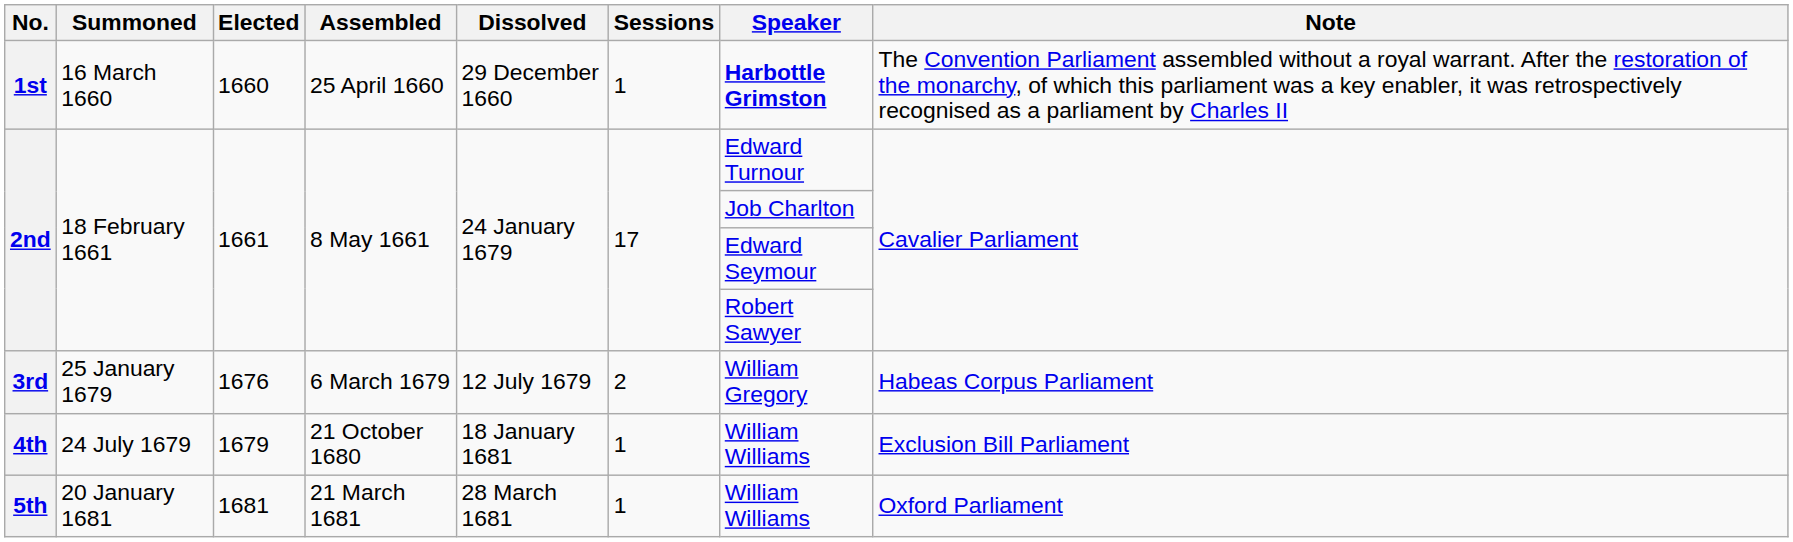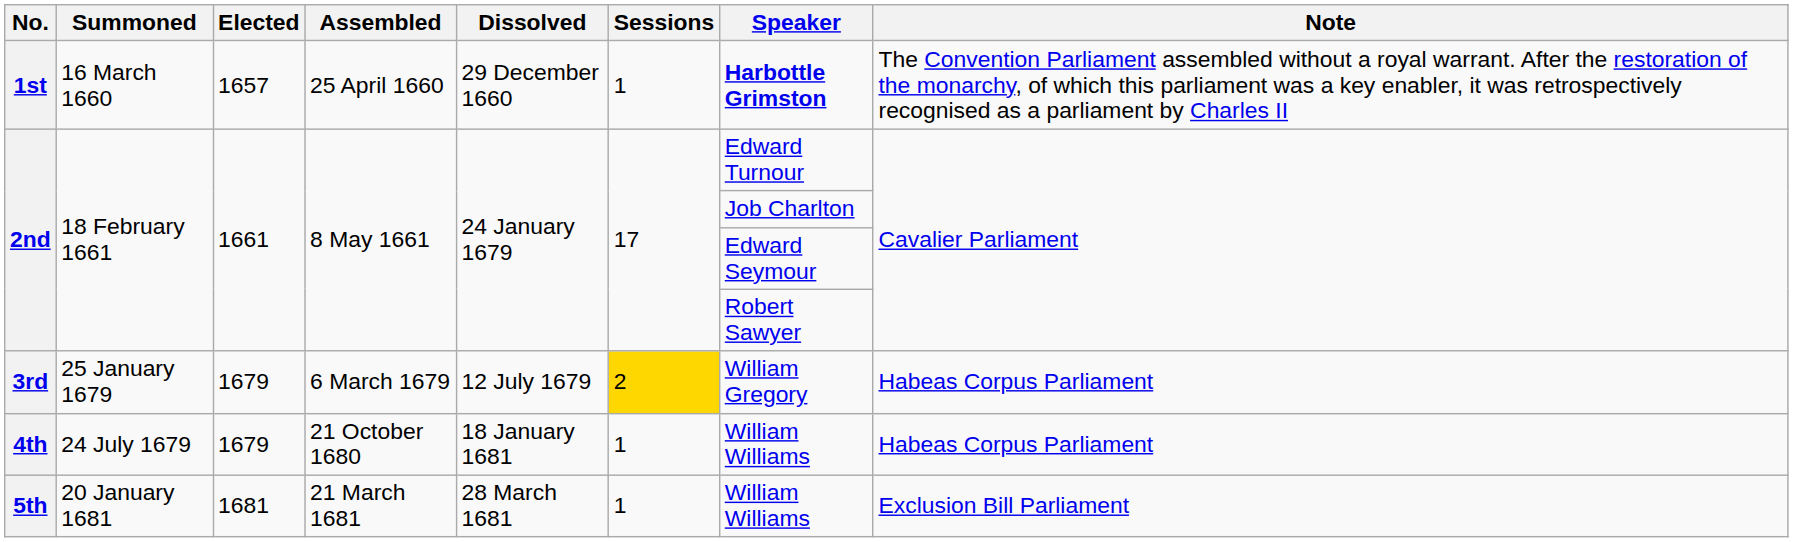1st | Elected: 1660 -> 1657
3rd | Elected: 1676 -> 1679
3rd | Sessions: no background -> gold background
4th | Note: Exclusion Bill Parliament -> Habeas Corpus Parliament
5th | Note: Oxford Parliament -> Exclusion Bill Parliament
